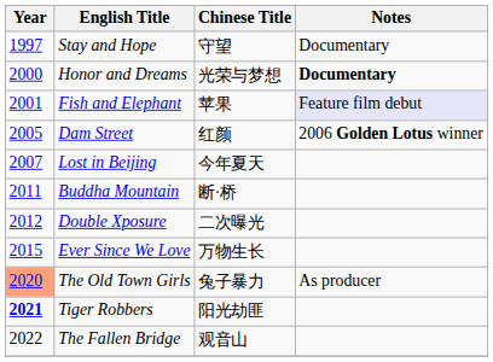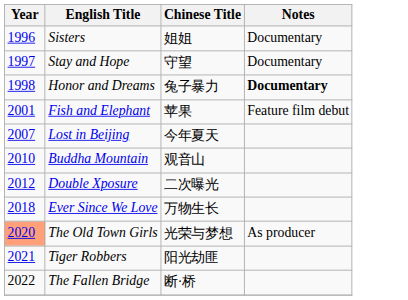+ row: 1996 | Sisters | 姐姐 | Documentary
Honor and Dreams | Year: 2000 -> 1998
Honor and Dreams | Chinese Title: 光荣与梦想 -> 兔子暴力
Fish and Elephant | Notes: lavender background -> no background
- row: 2005 | Dam Street | 红颜 | 2006 Golden Lotus winner
Buddha Mountain | Year: 2011 -> 2010
Buddha Mountain | Chinese Title: 断·桥 -> 观音山
Ever Since We Love | Year: 2015 -> 2018
The Old Town Girls | Chinese Title: 兔子暴力 -> 光荣与梦想
Tiger Robbers | Year: bold -> normal
The Fallen Bridge | Chinese Title: 观音山 -> 断·桥
